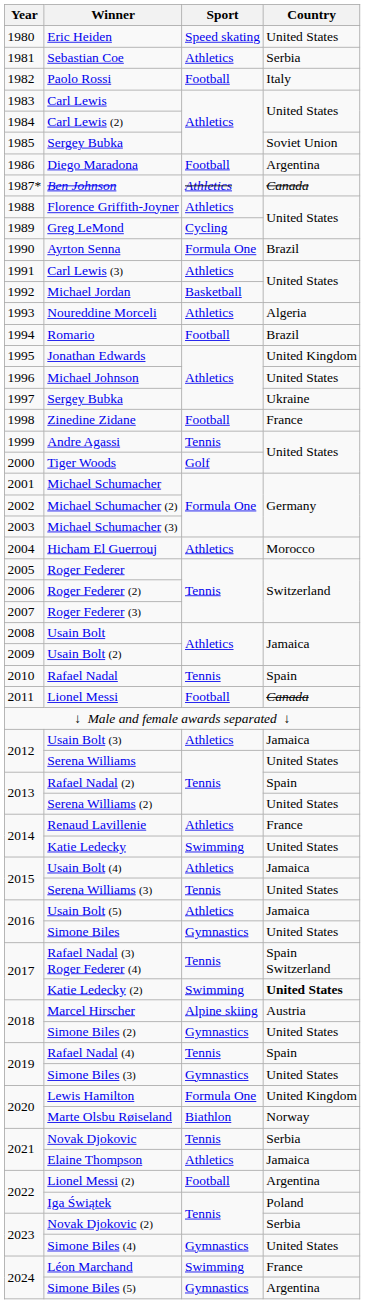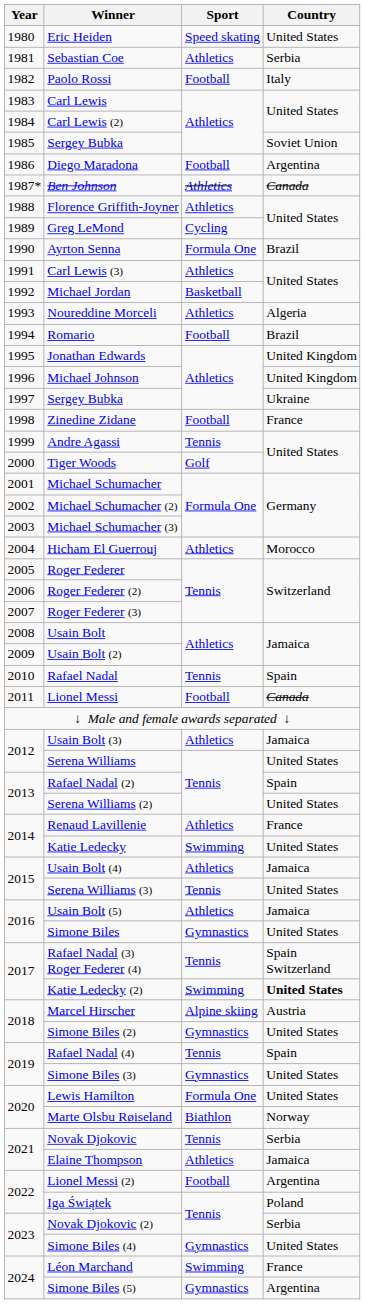Michael Johnson | Country: United States -> United Kingdom
Lewis Hamilton | Country: United Kingdom -> United States
